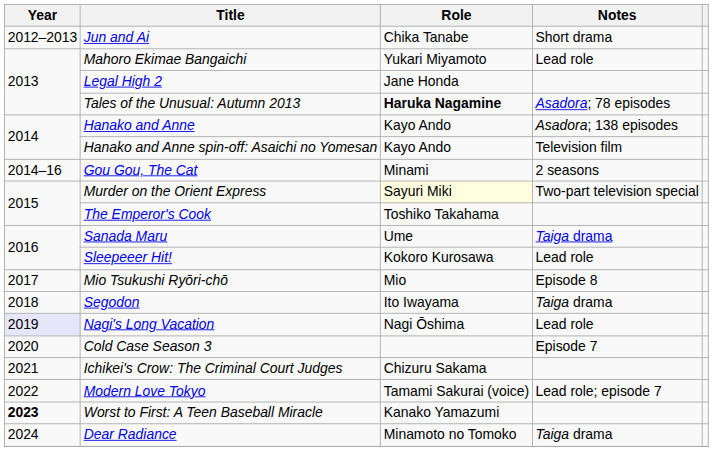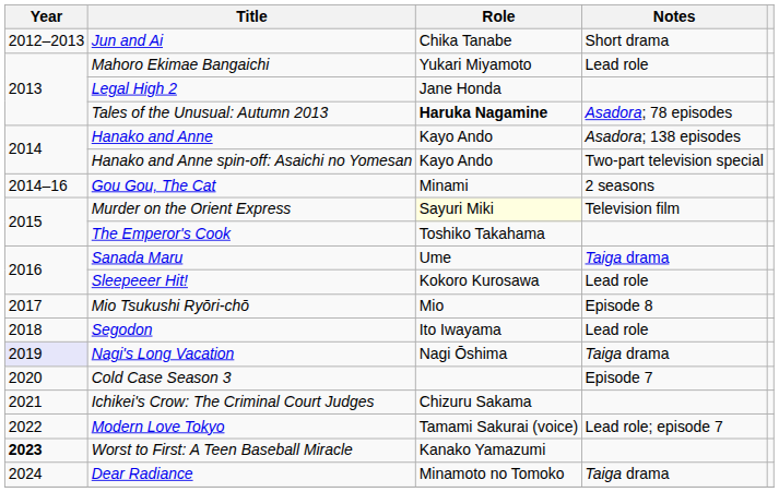Hanako and Anne spin-off: Asaichi no Yomesan | Notes: Television film -> Two-part television special
Murder on the Orient Express | Notes: Two-part television special -> Television film
Segodon | Notes: Taiga drama -> Lead role
Nagi's Long Vacation | Notes: Lead role -> Taiga drama
